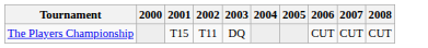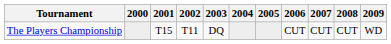+ column: 2009 | WD
